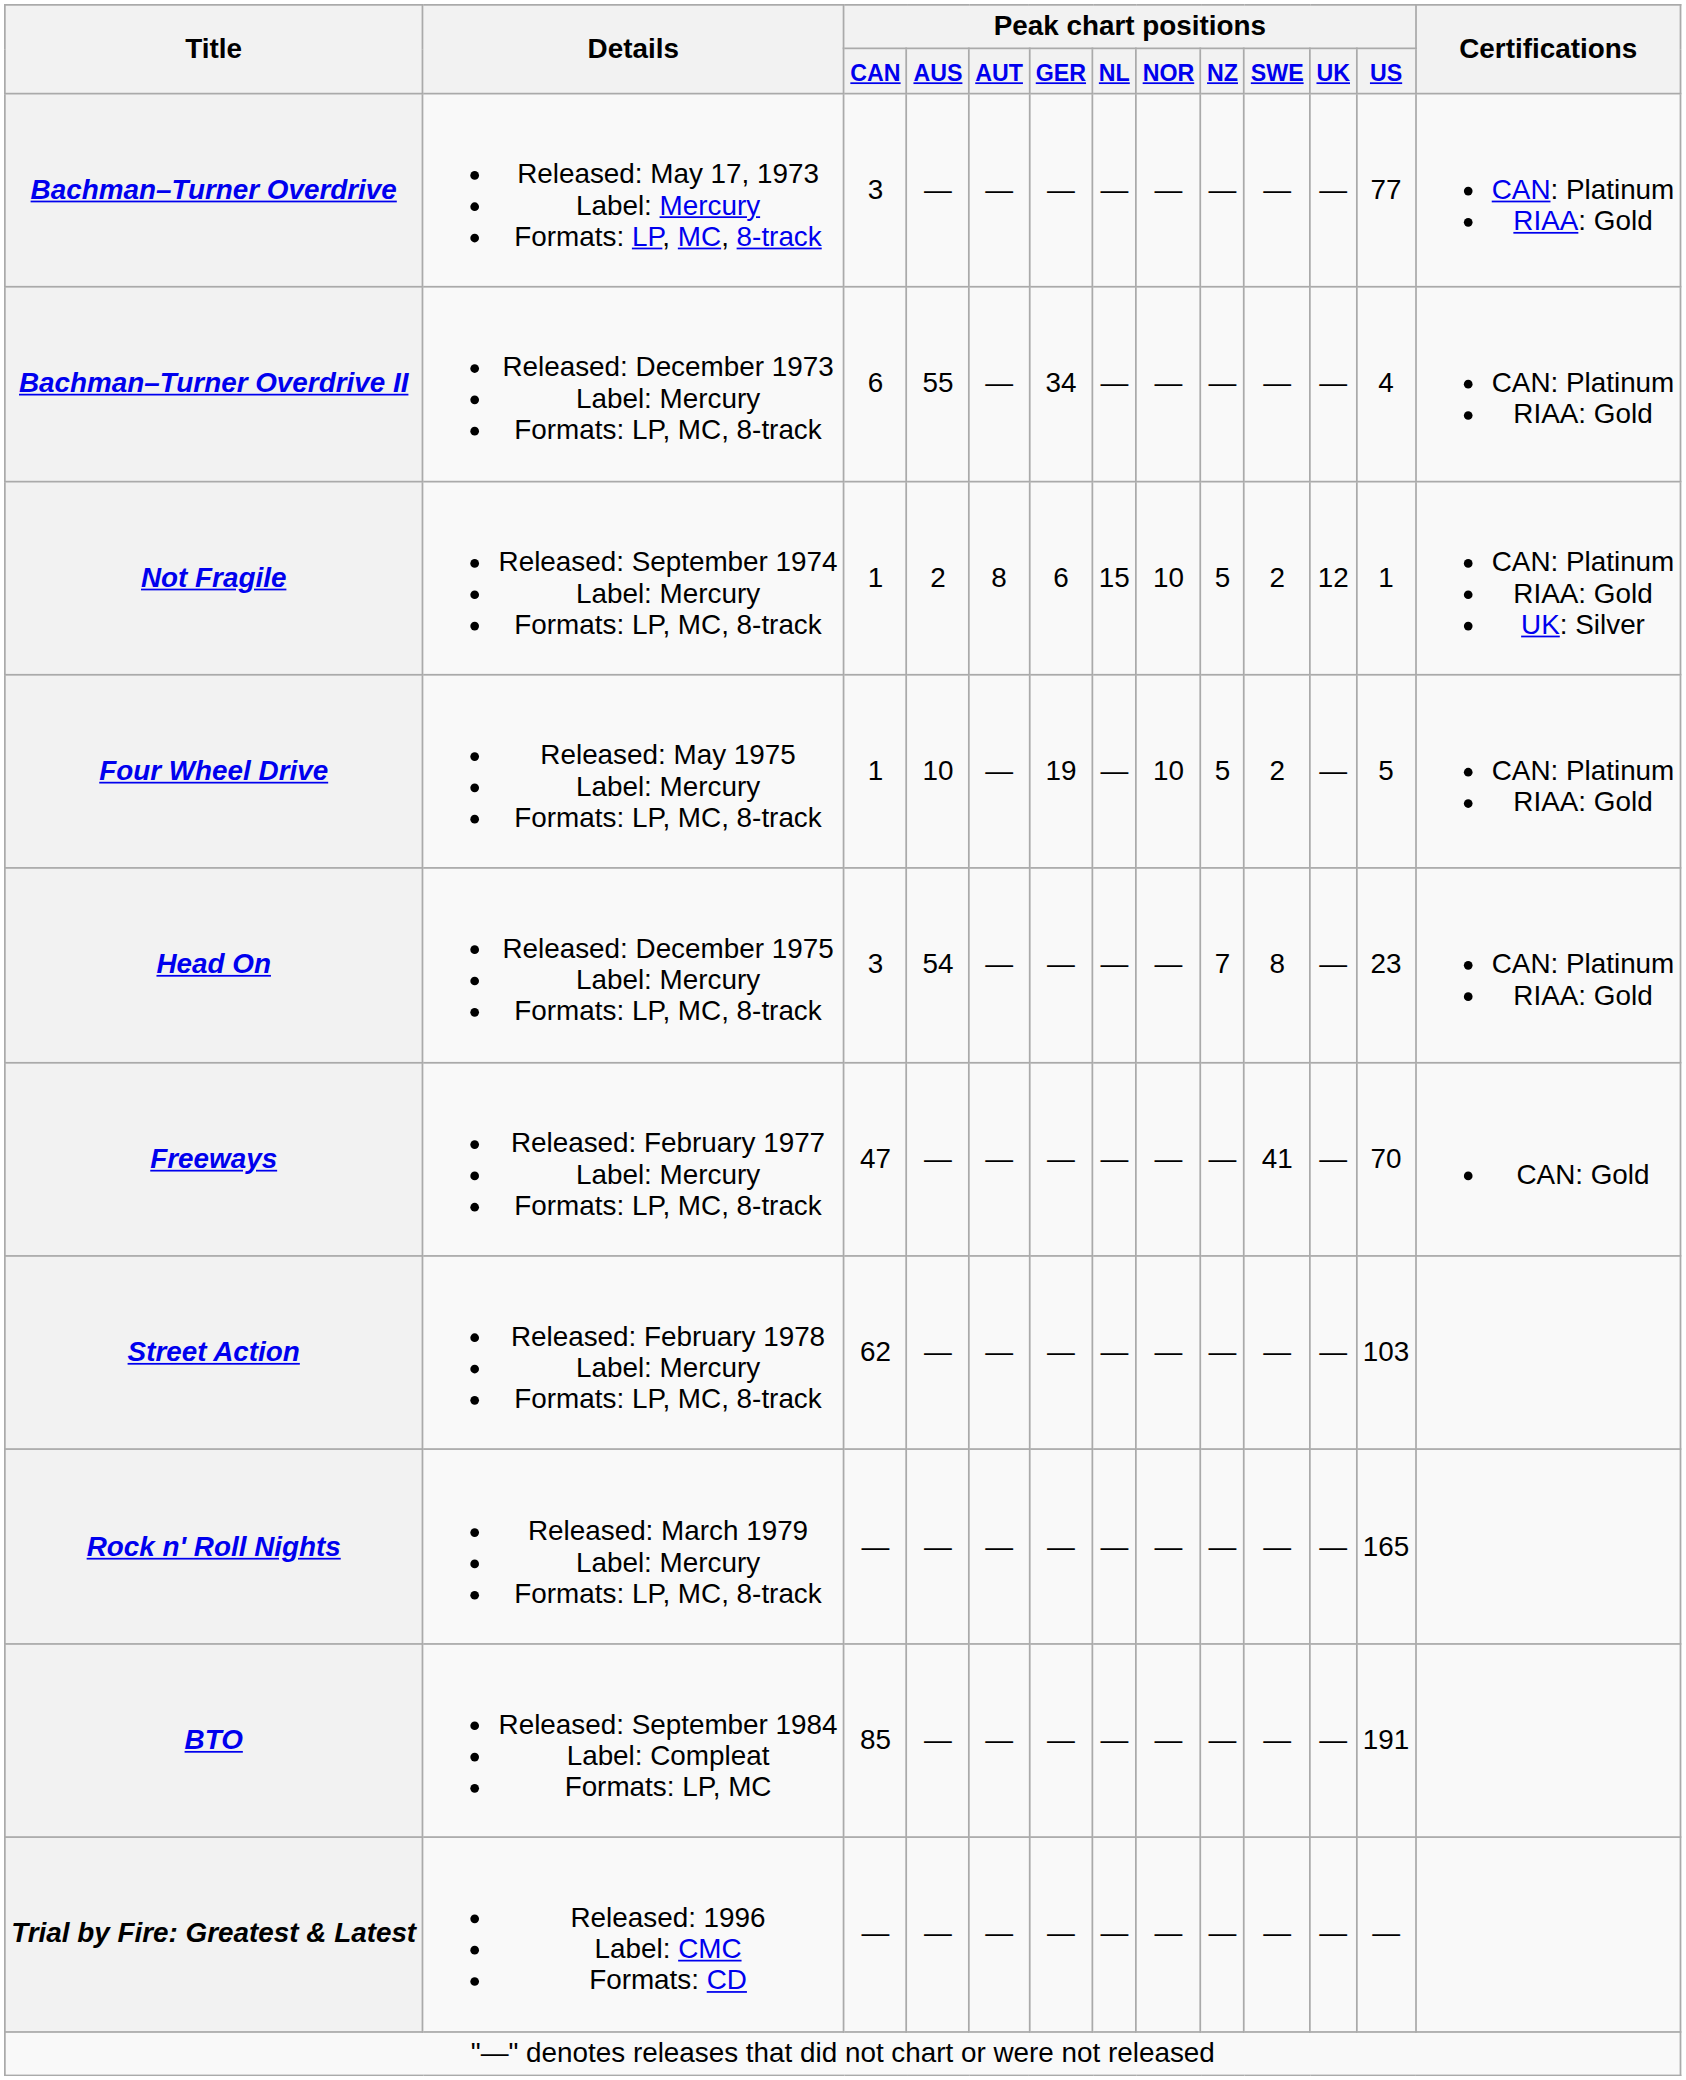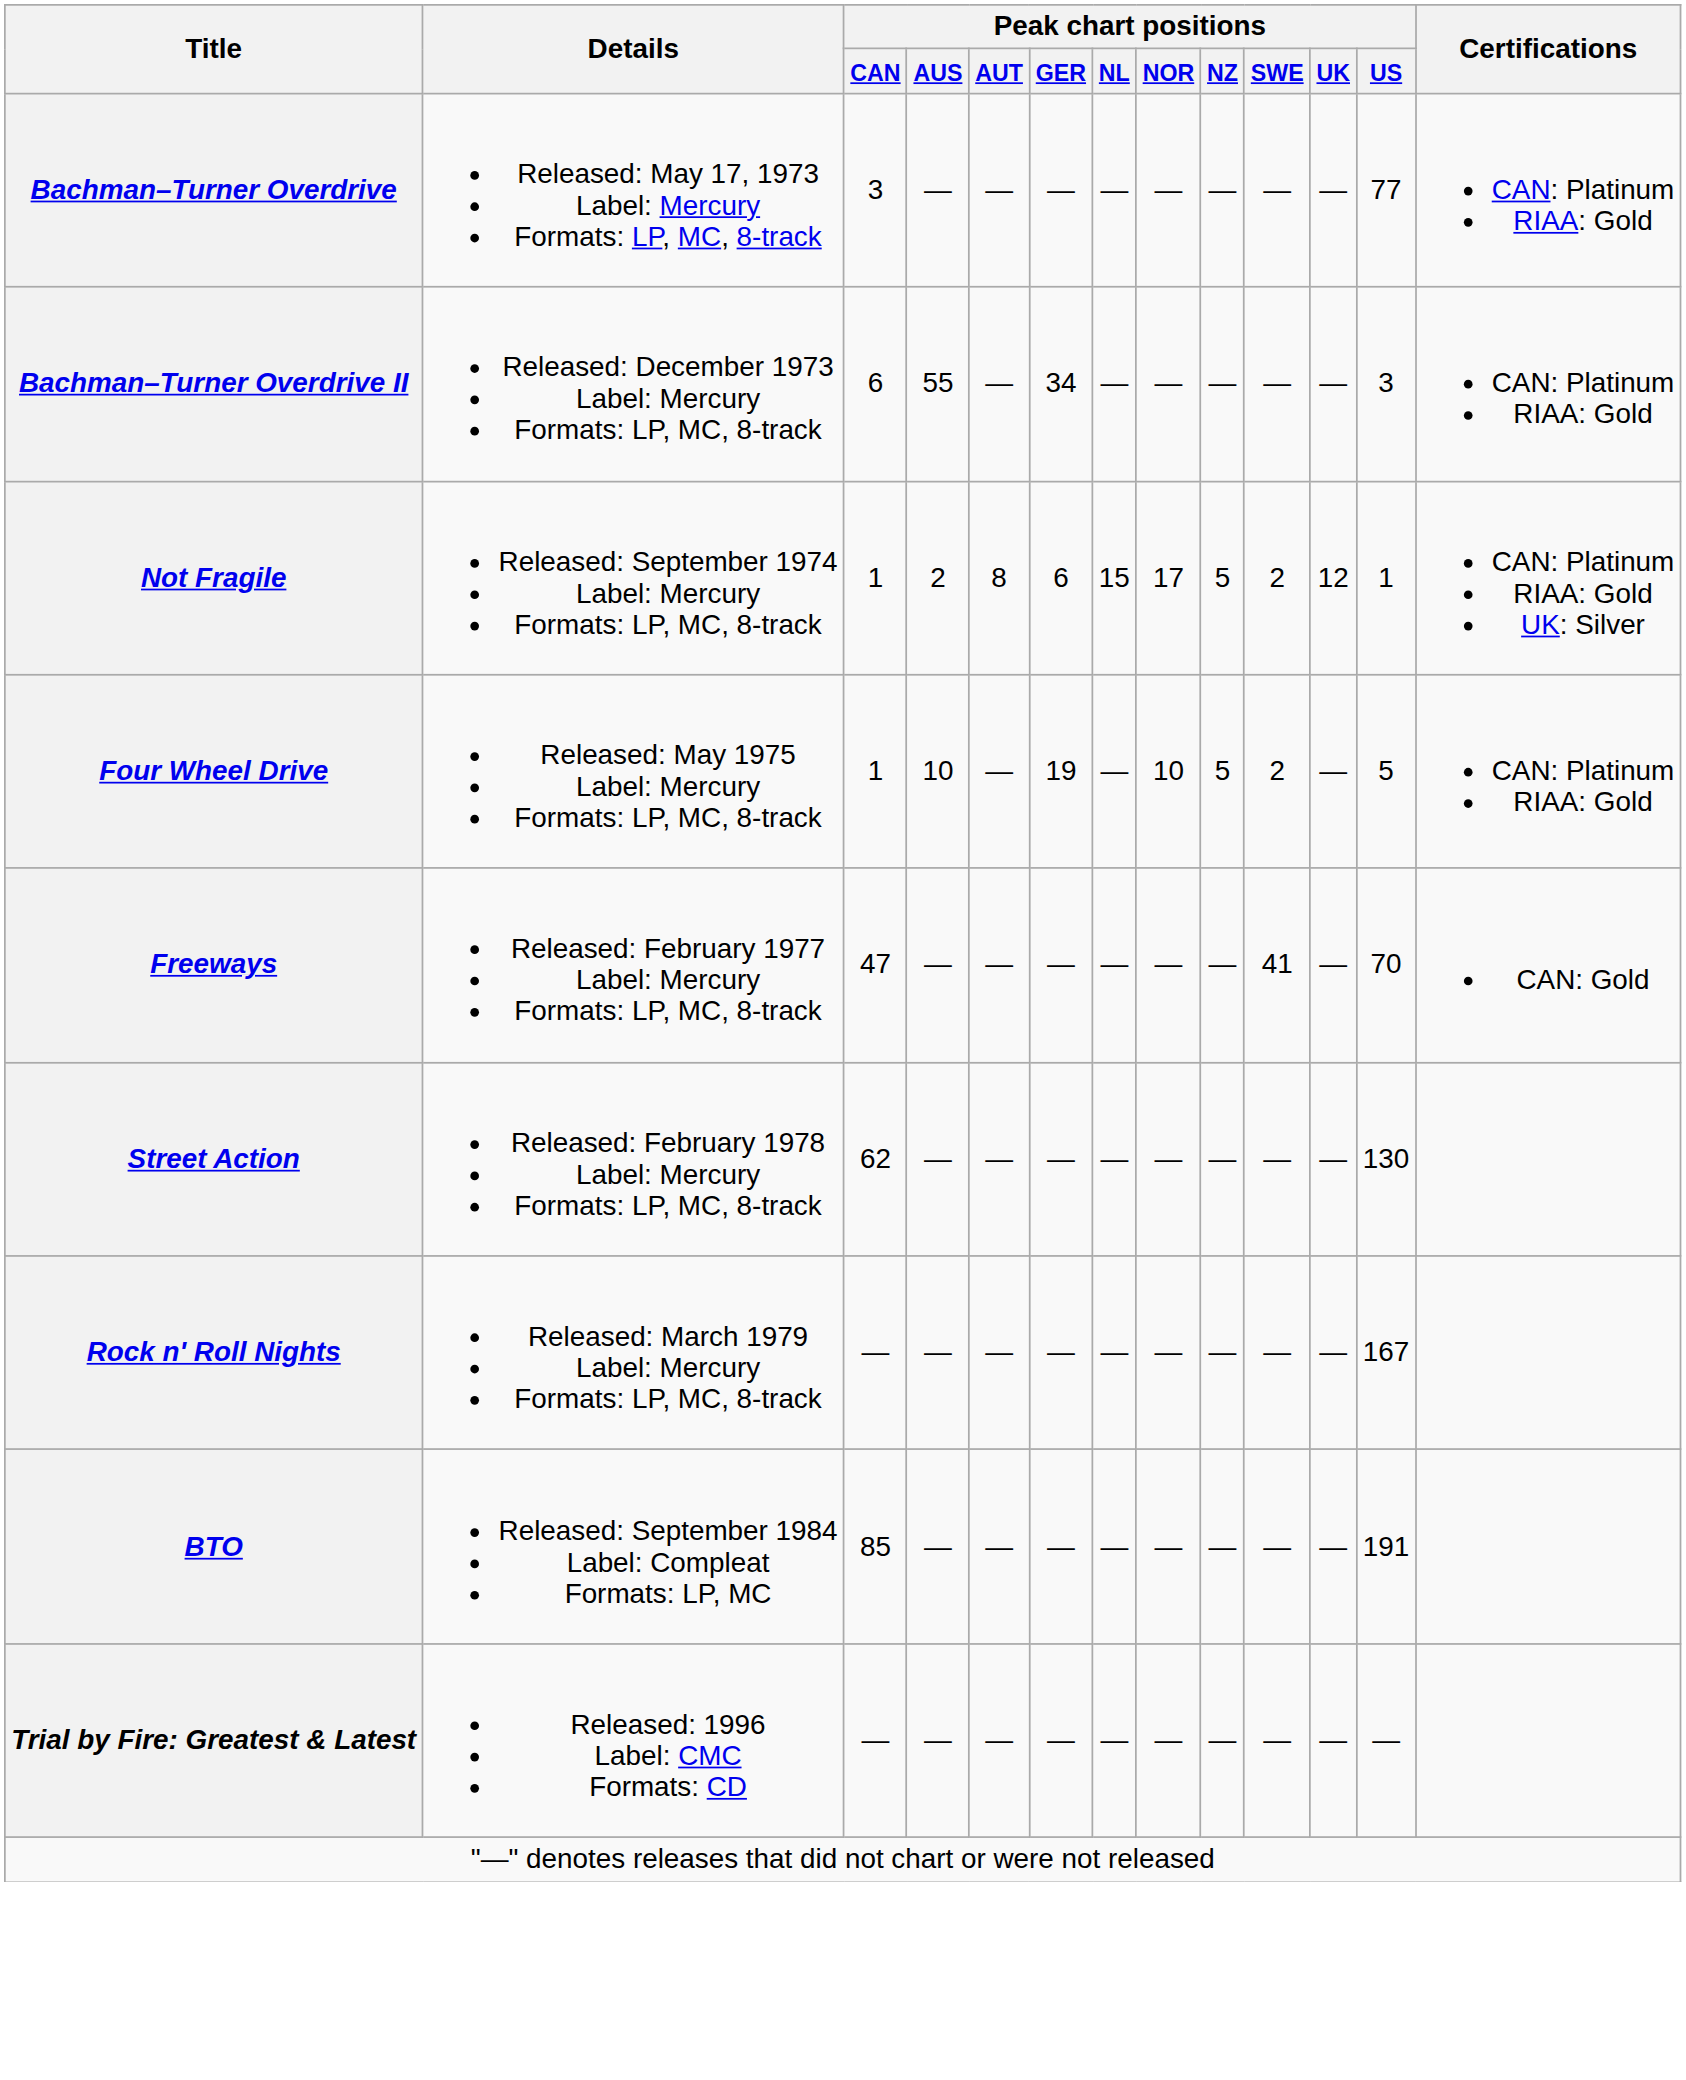Bachman–Turner Overdrive II | Peak chart positions / US: 4 -> 3
Not Fragile | Peak chart positions / NOR: 10 -> 17
- row: Head On | Released: December 1975 Label: Mercury Formats: LP, MC, 8-track | 3 | 54 | — | — | — | — | 7 | 8 | — | 23 | CAN: Platinum RIAA: Gold
Street Action | Peak chart positions / US: 103 -> 130
Rock n' Roll Nights | Peak chart positions / US: 165 -> 167
